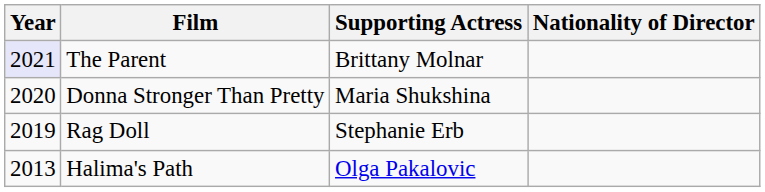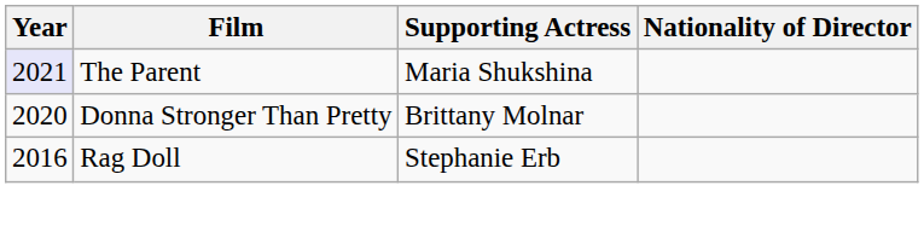The Parent | Supporting Actress: Brittany Molnar -> Maria Shukshina
Donna Stronger Than Pretty | Supporting Actress: Maria Shukshina -> Brittany Molnar
Rag Doll | Year: 2019 -> 2016
- row: 2013 | Halima's Path | Olga Pakalovic
